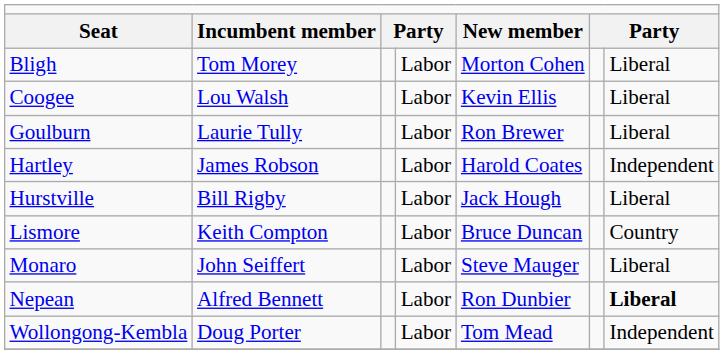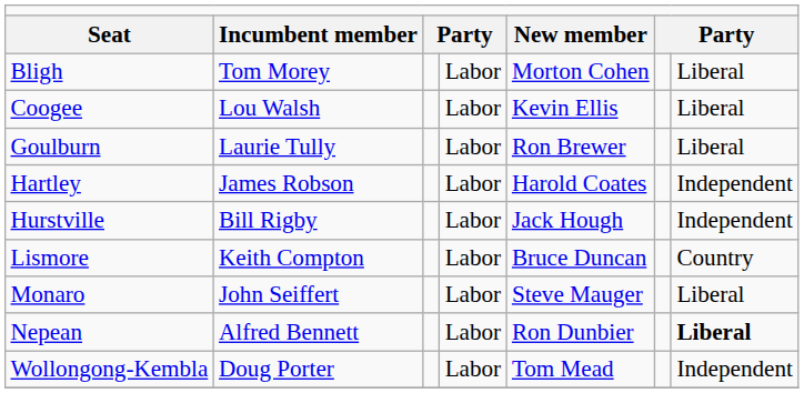Hurstville | column 7: Liberal -> Independent
